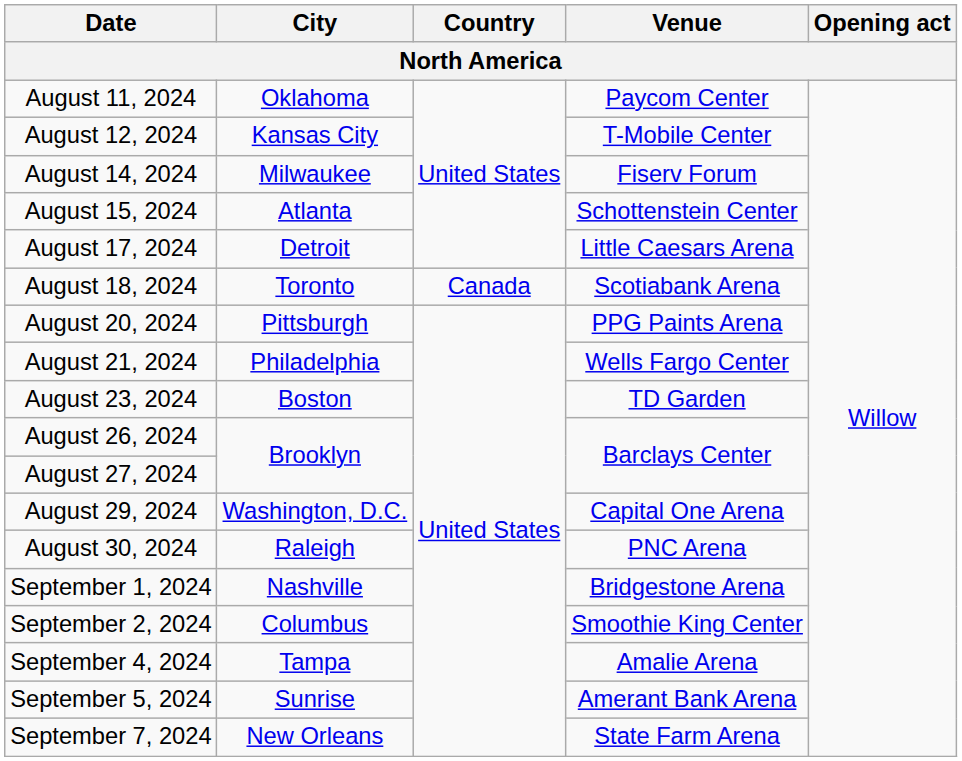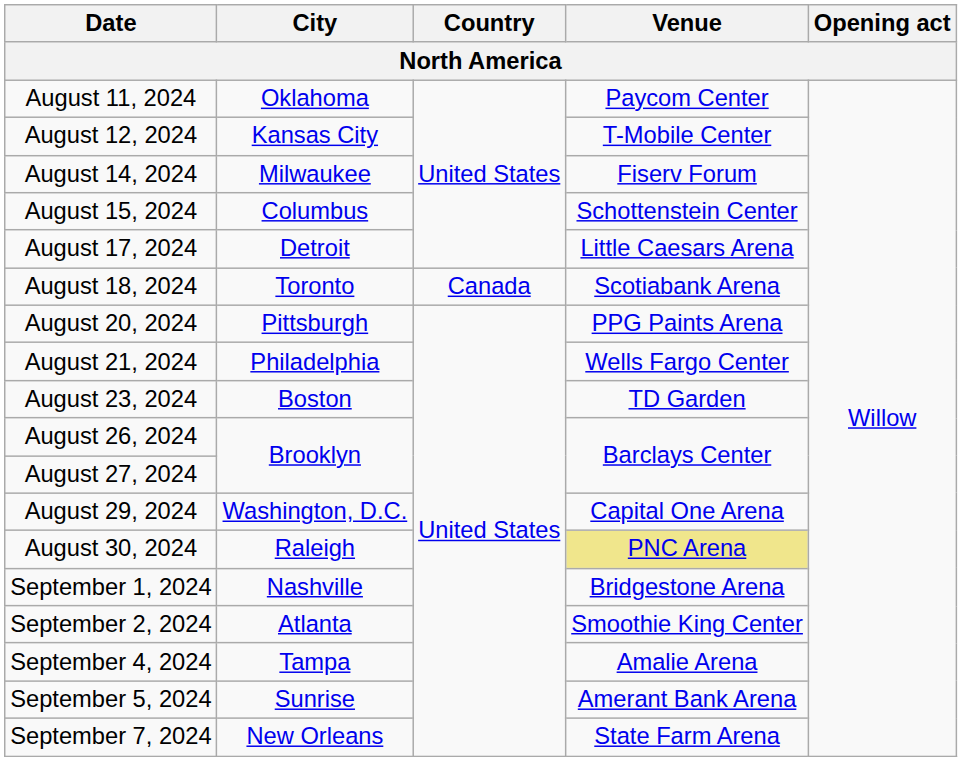August 15, 2024 | City: Atlanta -> Columbus
August 30, 2024 | Venue: no background -> khaki background
September 2, 2024 | City: Columbus -> Atlanta
